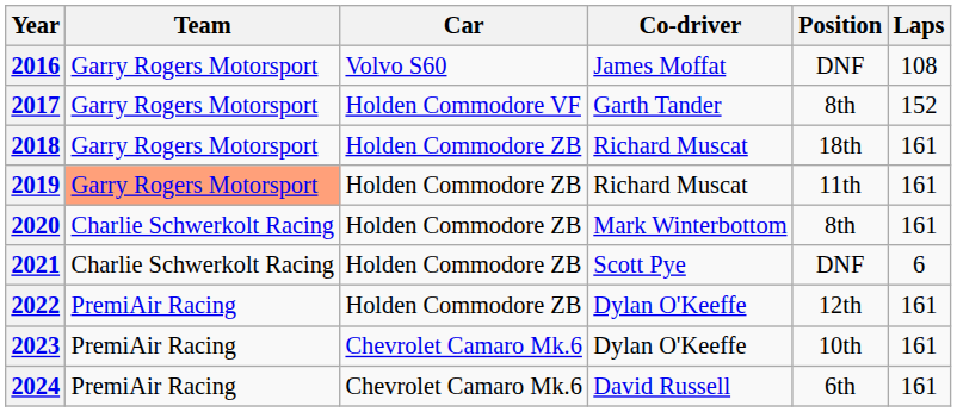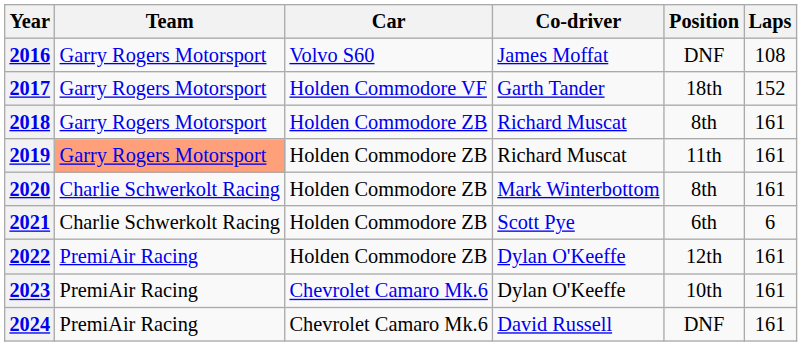2017 | Position: 8th -> 18th
2018 | Position: 18th -> 8th
2021 | Position: DNF -> 6th
2024 | Position: 6th -> DNF
